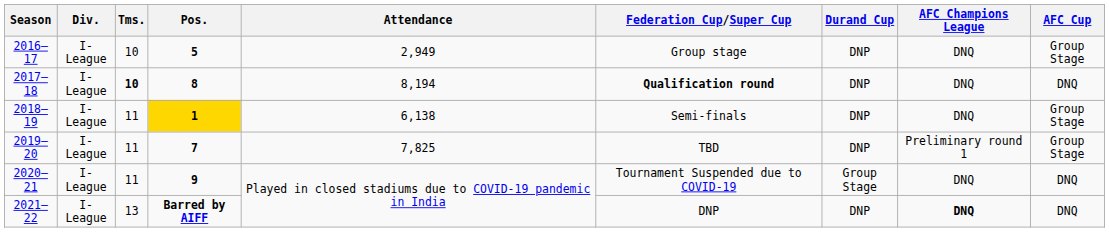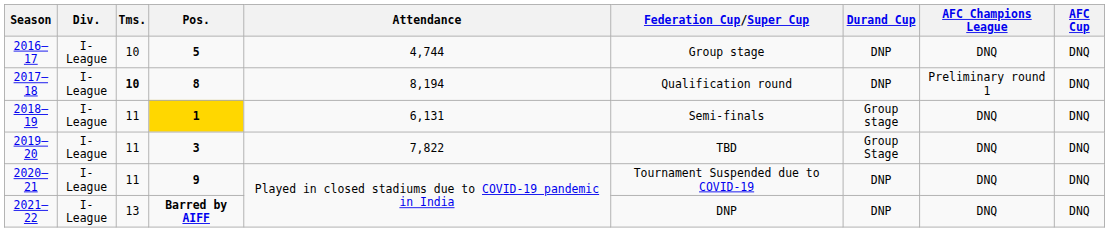2016–17 | Attendance: 2,949 -> 4,744
2016–17 | AFC Cup: Group Stage -> DNQ
2017–18 | Federation Cup/Super Cup: bold -> normal
2017–18 | AFC Champions League: DNQ -> Preliminary round 1
2018–19 | Attendance: 6,138 -> 6,131
2018–19 | Durand Cup: DNP -> Group stage
2018–19 | AFC Cup: Group Stage -> DNQ
2019–20 | Pos.: 7 -> 3
2019–20 | Attendance: 7,825 -> 7,822
2019–20 | Durand Cup: DNP -> Group Stage
2019–20 | AFC Champions League: Preliminary round 1 -> DNQ
2019–20 | AFC Cup: Group Stage -> DNQ
2020–21 | Durand Cup: Group Stage -> DNP
2021–22 | AFC Champions League: bold -> normal
